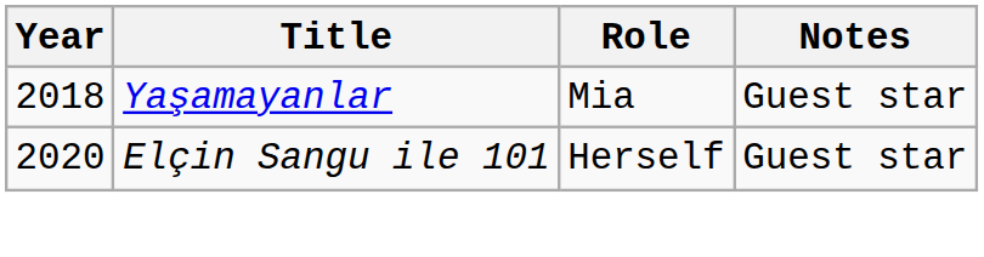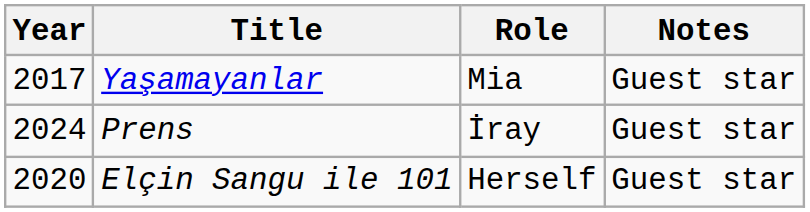Yaşamayanlar | Year: 2018 -> 2017
+ row: 2024 | Prens | İray | Guest star
